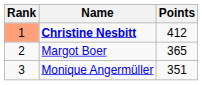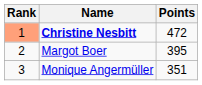Christine Nesbitt | Points: 412 -> 472
Margot Boer | Points: 365 -> 395
